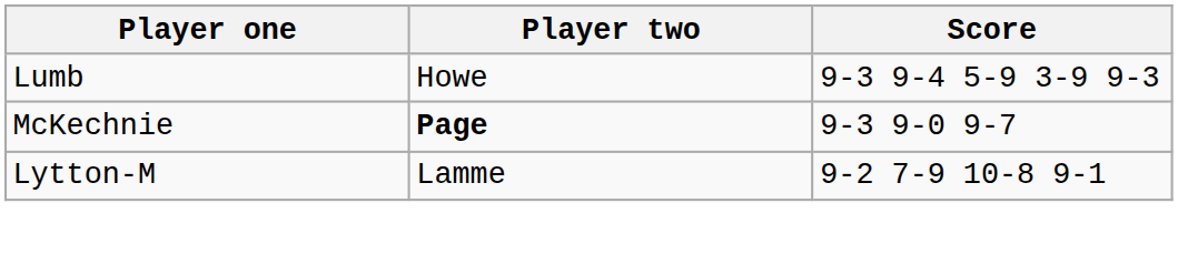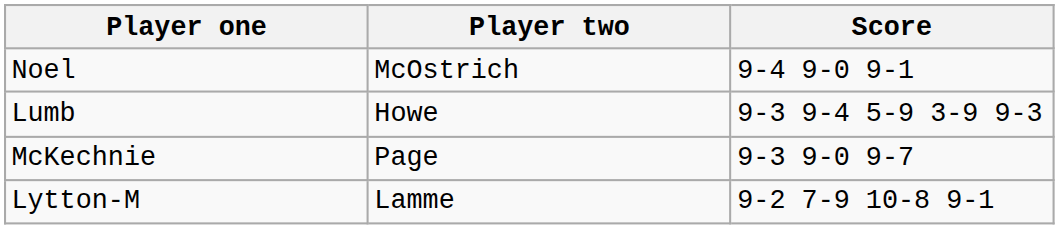+ row: Noel | McOstrich | 9-4 9-0 9-1
McKechnie | Player two: bold -> normal
